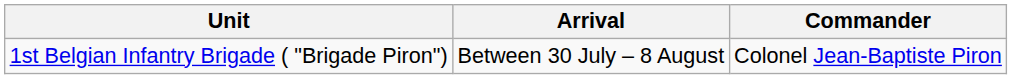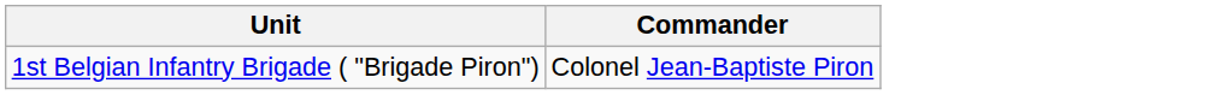- column: Arrival | Between 30 July – 8 August
